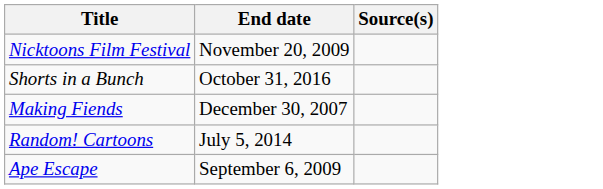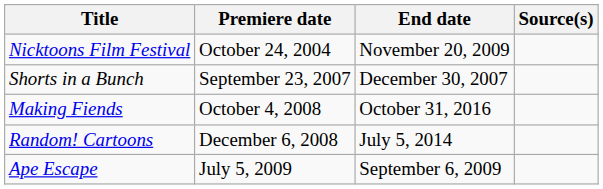+ column: Premiere date | October 24, 2004 | September 23, 2007 | October 4, 2008 | December 6, 2008 | July 5, 2009
Shorts in a Bunch | End date: October 31, 2016 -> December 30, 2007
Making Fiends | End date: December 30, 2007 -> October 31, 2016
